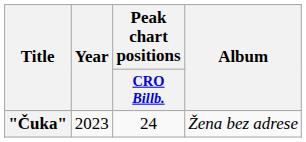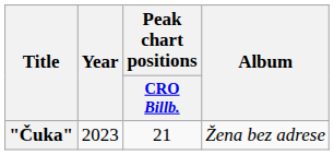"Čuka" | Peak chart positions / CRO Billb.: 24 -> 21
